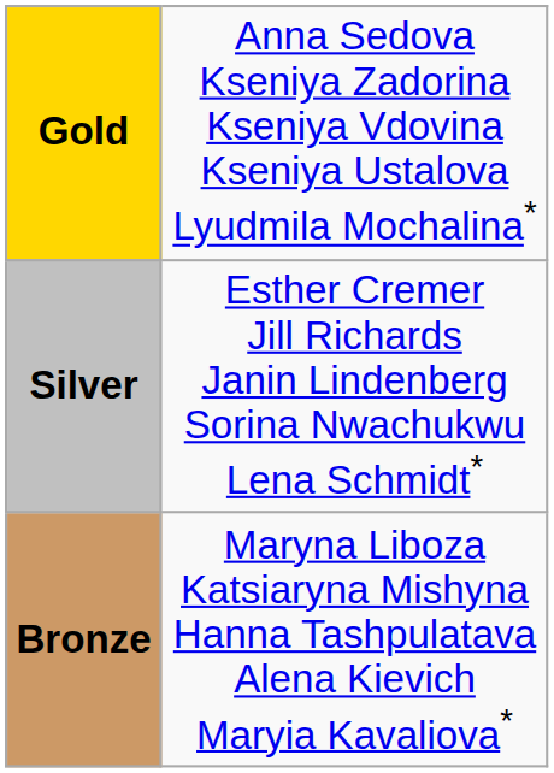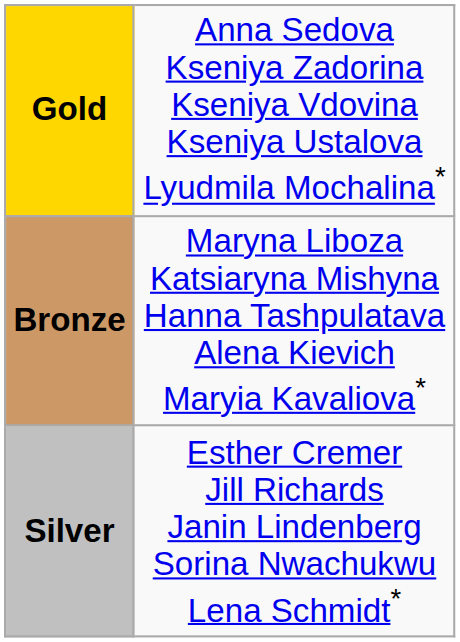rows swapped: Silver <-> Bronze
